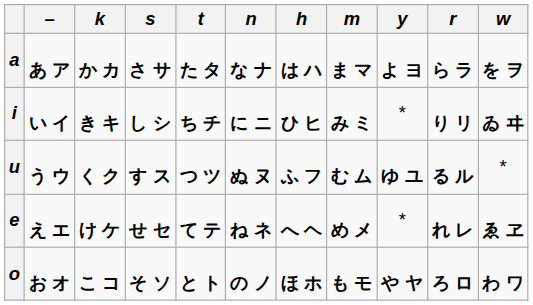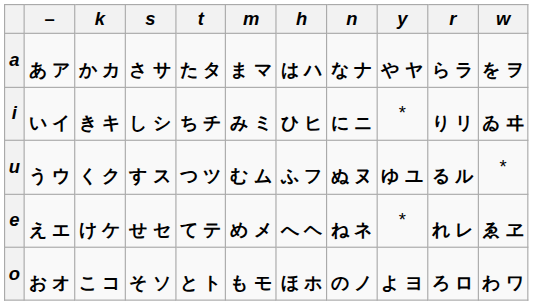columns swapped: n <-> m
a | y: よ ヨ -> や ヤ
o | y: や ヤ -> よ ヨ
